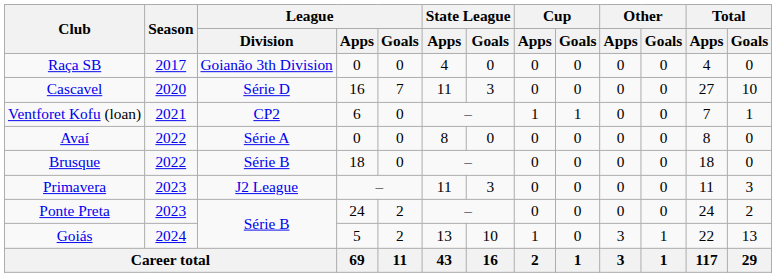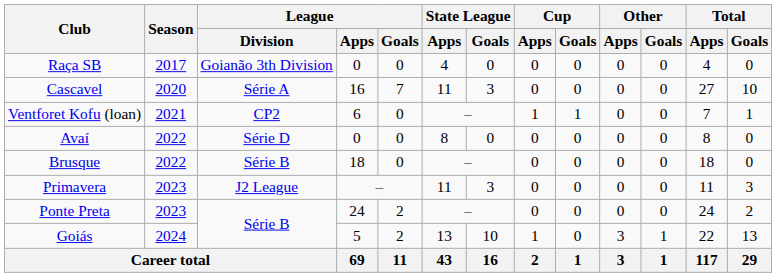Cascavel | League / Division: Série D -> Série A
Avaí | League / Division: Série A -> Série D
